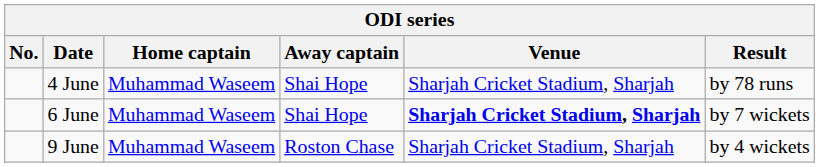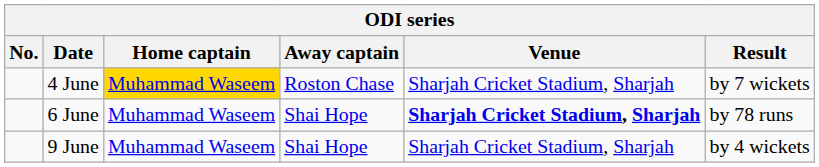4 June | Home captain: no background -> gold background
4 June | Away captain: Shai Hope -> Roston Chase
4 June | Result: by 78 runs -> by 7 wickets
6 June | Result: by 7 wickets -> by 78 runs
9 June | Away captain: Roston Chase -> Shai Hope
